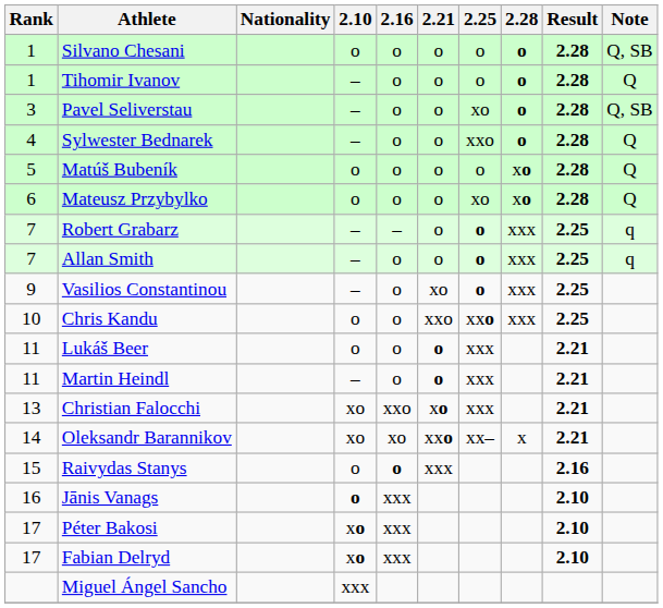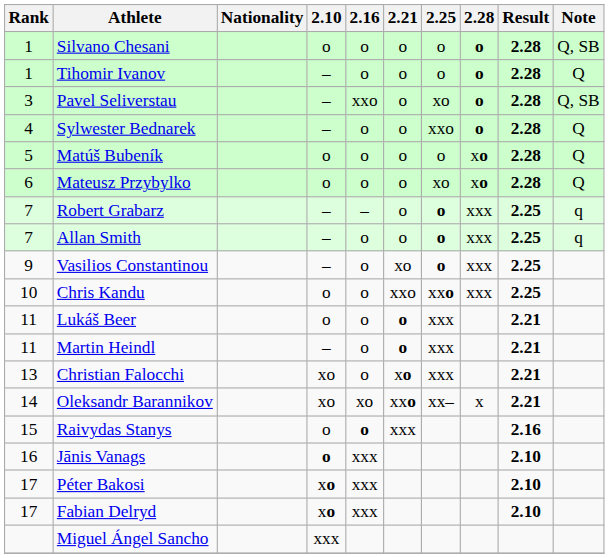Pavel Seliverstau | 2.16: o -> xxo
Christian Falocchi | 2.16: xxo -> o
